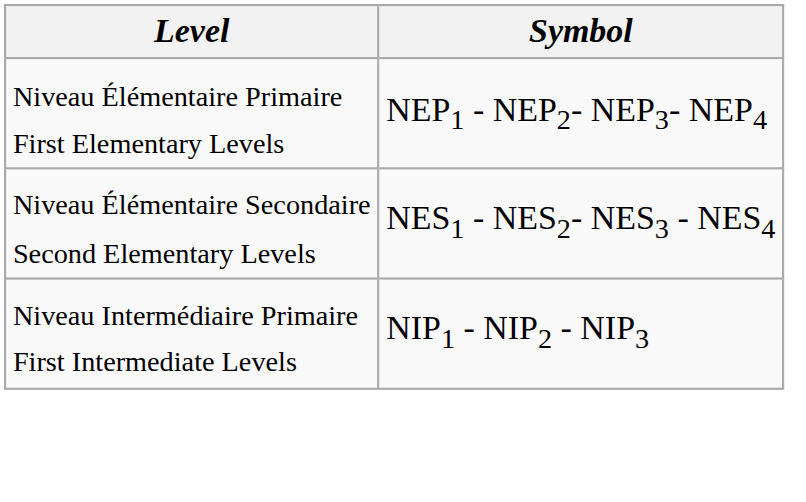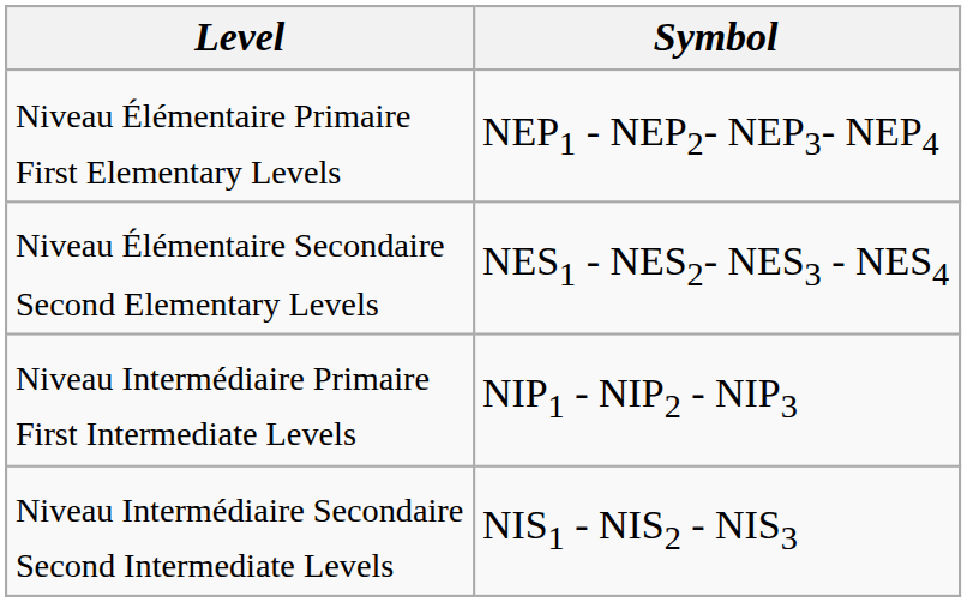+ row: Niveau Intermédiaire Secondaire Second Intermediate Levels | NIS1 - NIS2 - NIS3
